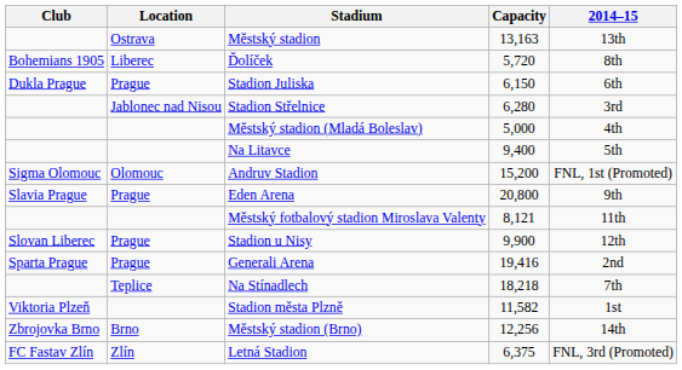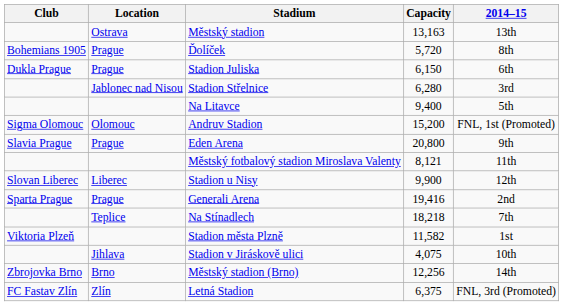Ďolíček | Location: Liberec -> Prague
- row: Městský stadion (Mladá Boleslav) | 5,000 | 4th
Stadion u Nisy | Location: Prague -> Liberec
+ row: Jihlava | Stadion v Jiráskově ulici | 4,075 | 10th
